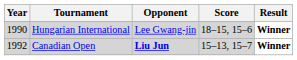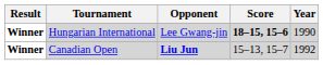columns swapped: Year <-> Result
Hungarian International | Score: normal -> bold
